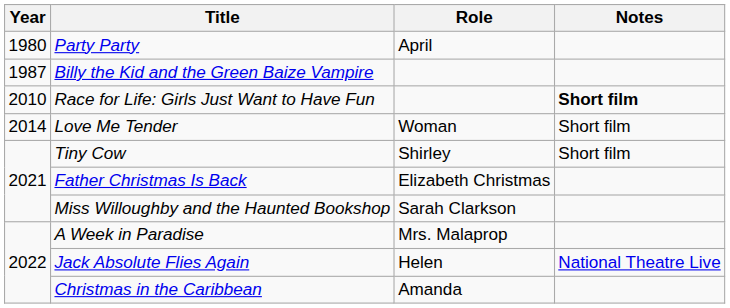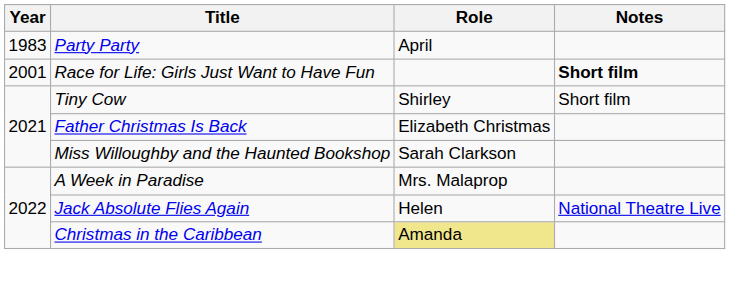Party Party | Year: 1980 -> 1983
- row: 1987 | Billy the Kid and the Green Baize Vampire
Race for Life: Girls Just Want to Have Fun | Year: 2010 -> 2001
- row: 2014 | Love Me Tender | Woman | Short film
Christmas in the Caribbean | Role: no background -> khaki background
